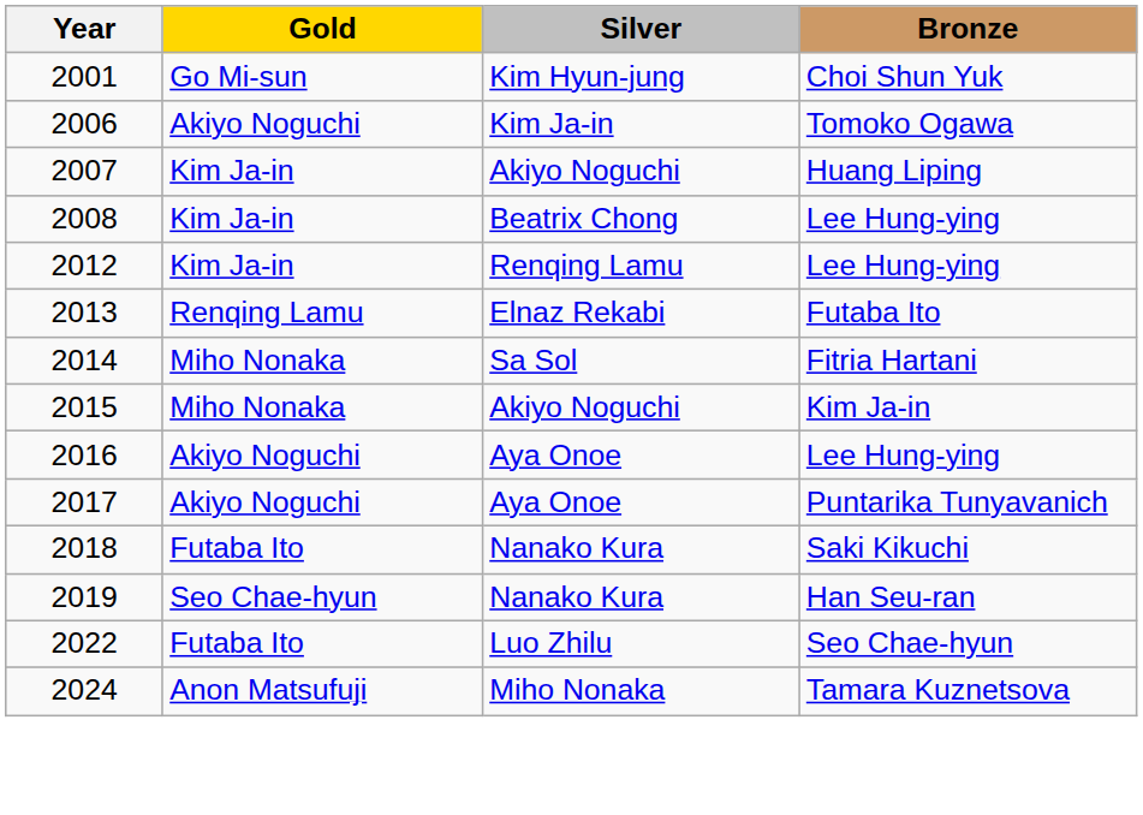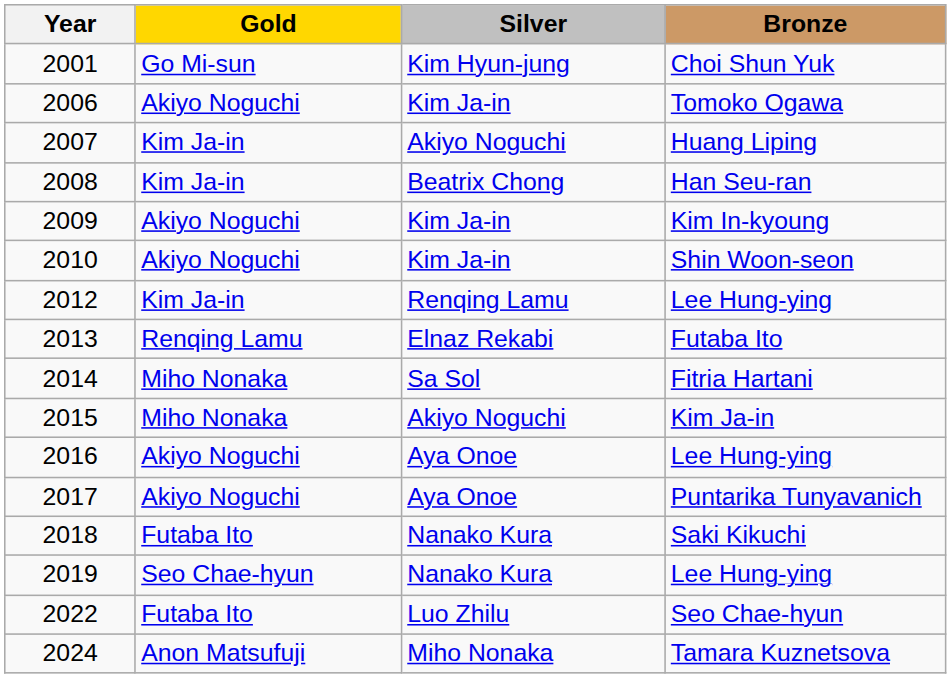2008 | Bronze: Lee Hung-ying -> Han Seu-ran
+ row: 2009 | Akiyo Noguchi | Kim Ja-in | Kim In-kyoung
+ row: 2010 | Akiyo Noguchi | Kim Ja-in | Shin Woon-seon
2019 | Bronze: Han Seu-ran -> Lee Hung-ying
